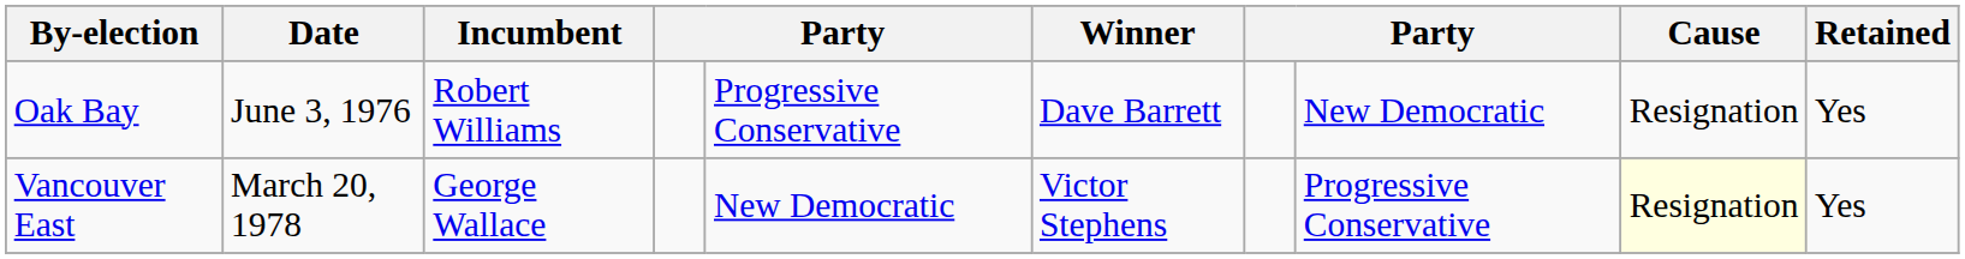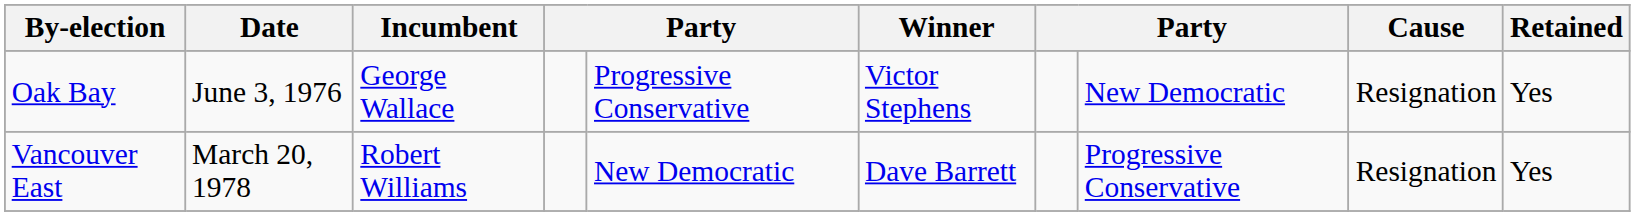Oak Bay | Incumbent: Robert Williams -> George Wallace
Oak Bay | Winner: Dave Barrett -> Victor Stephens
Vancouver East | Incumbent: George Wallace -> Robert Williams
Vancouver East | Winner: Victor Stephens -> Dave Barrett
Vancouver East | Cause: lightyellow background -> no background
